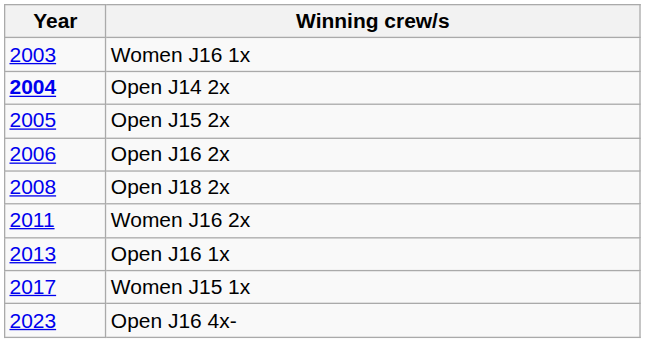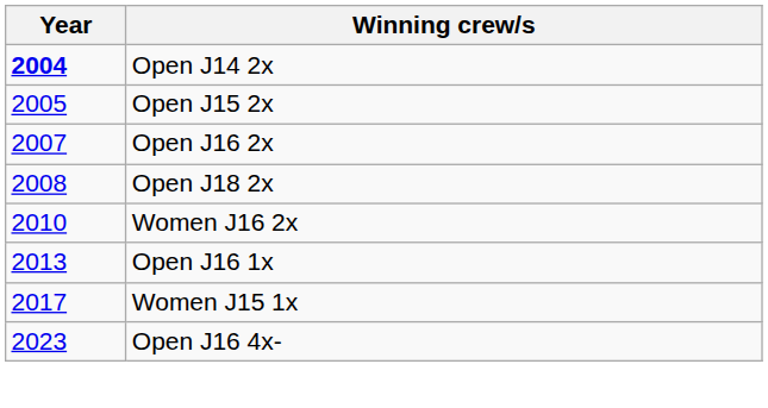- row: 2003 | Women J16 1x
Open J16 2x | Year: 2006 -> 2007
Women J16 2x | Year: 2011 -> 2010
